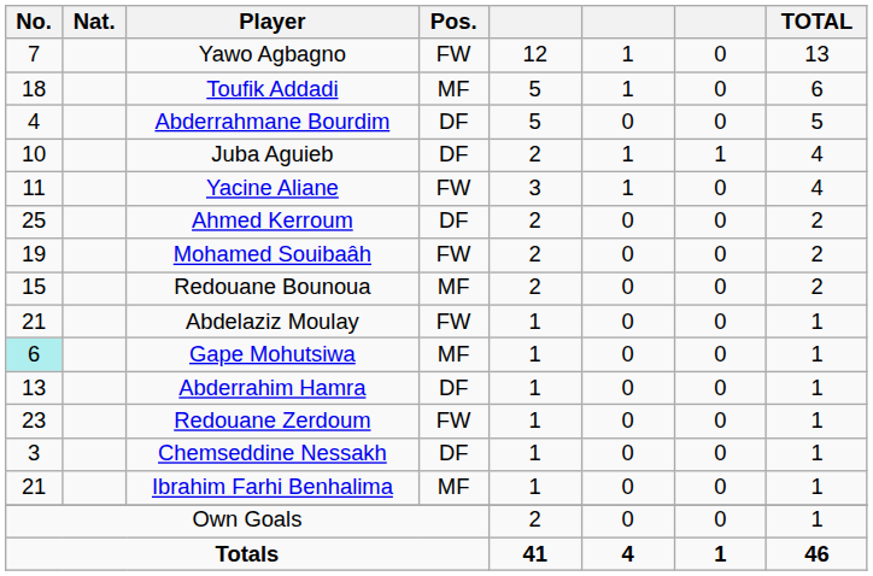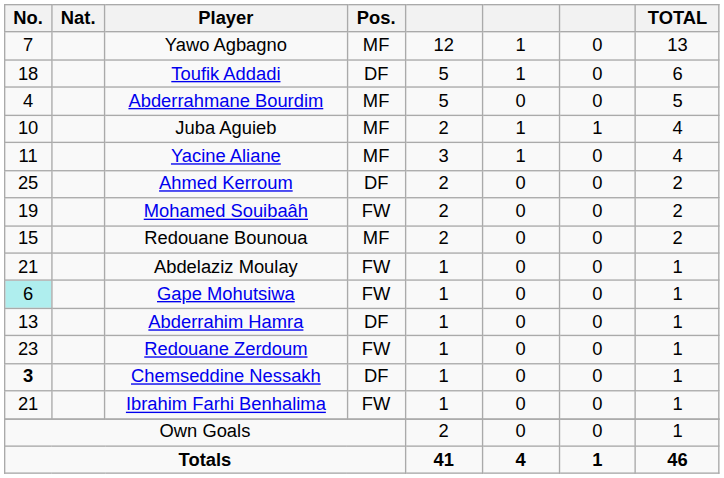Yawo Agbagno | Pos.: FW -> MF
Toufik Addadi | Pos.: MF -> DF
Abderrahmane Bourdim | Pos.: DF -> MF
Juba Aguieb | Pos.: DF -> MF
Yacine Aliane | Pos.: FW -> MF
Gape Mohutsiwa | Pos.: MF -> FW
Chemseddine Nessakh | No.: normal -> bold
Ibrahim Farhi Benhalima | Pos.: MF -> FW
